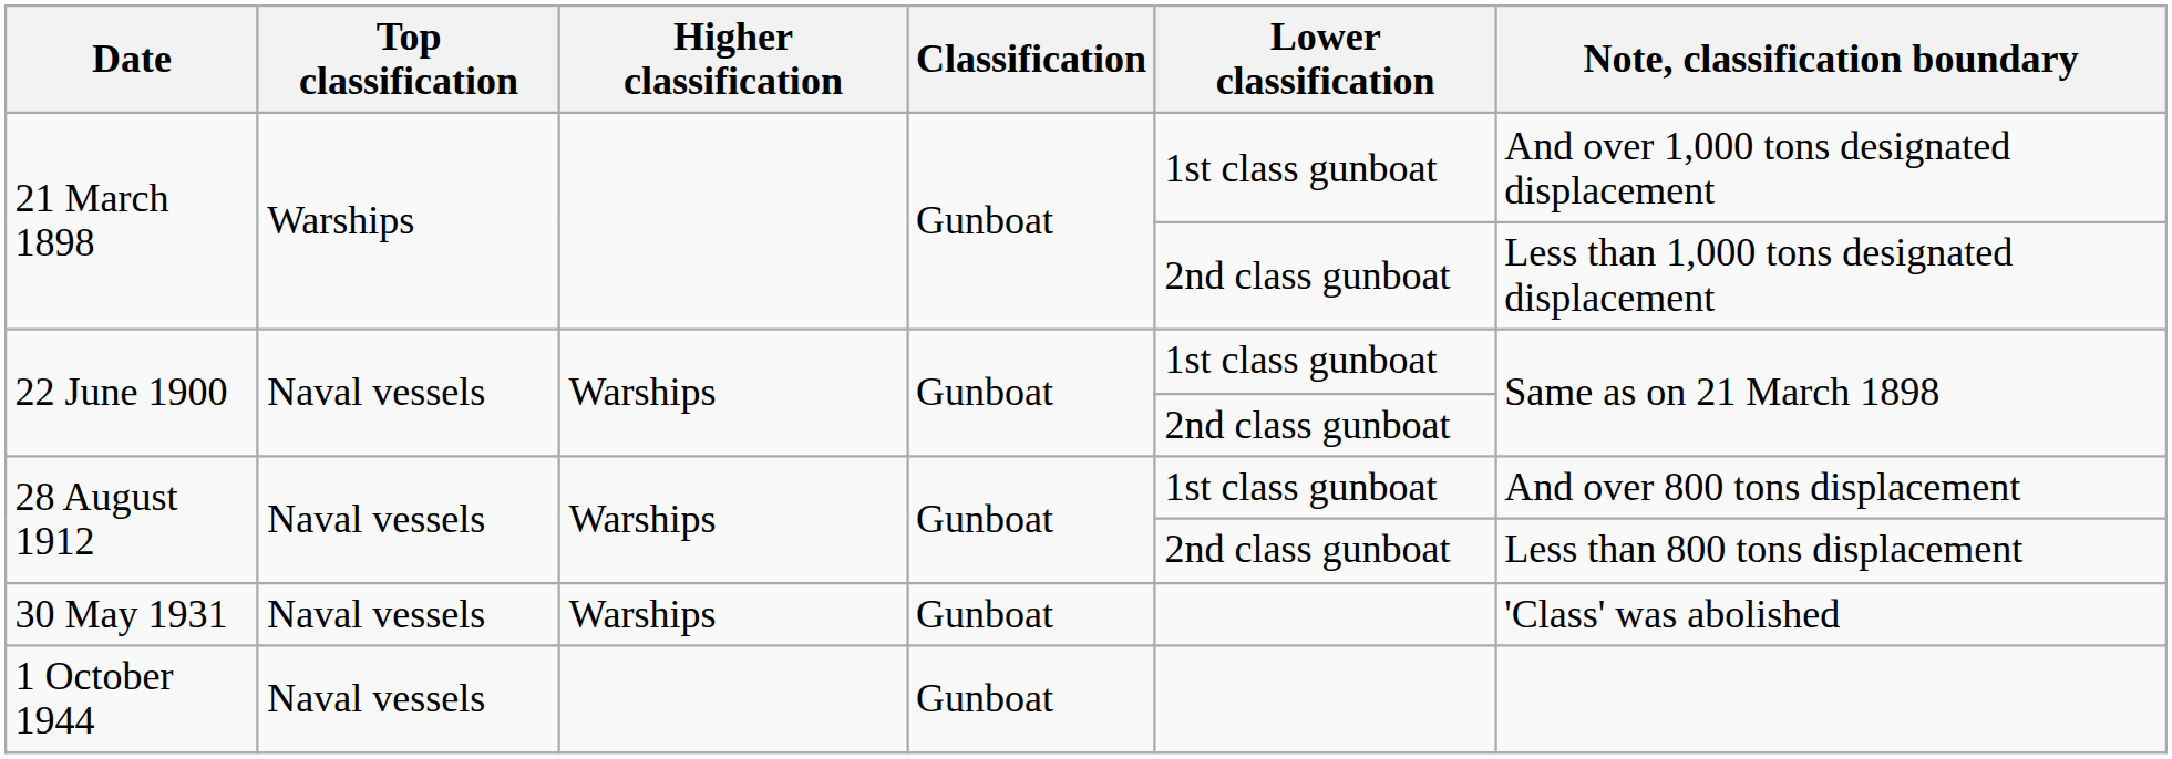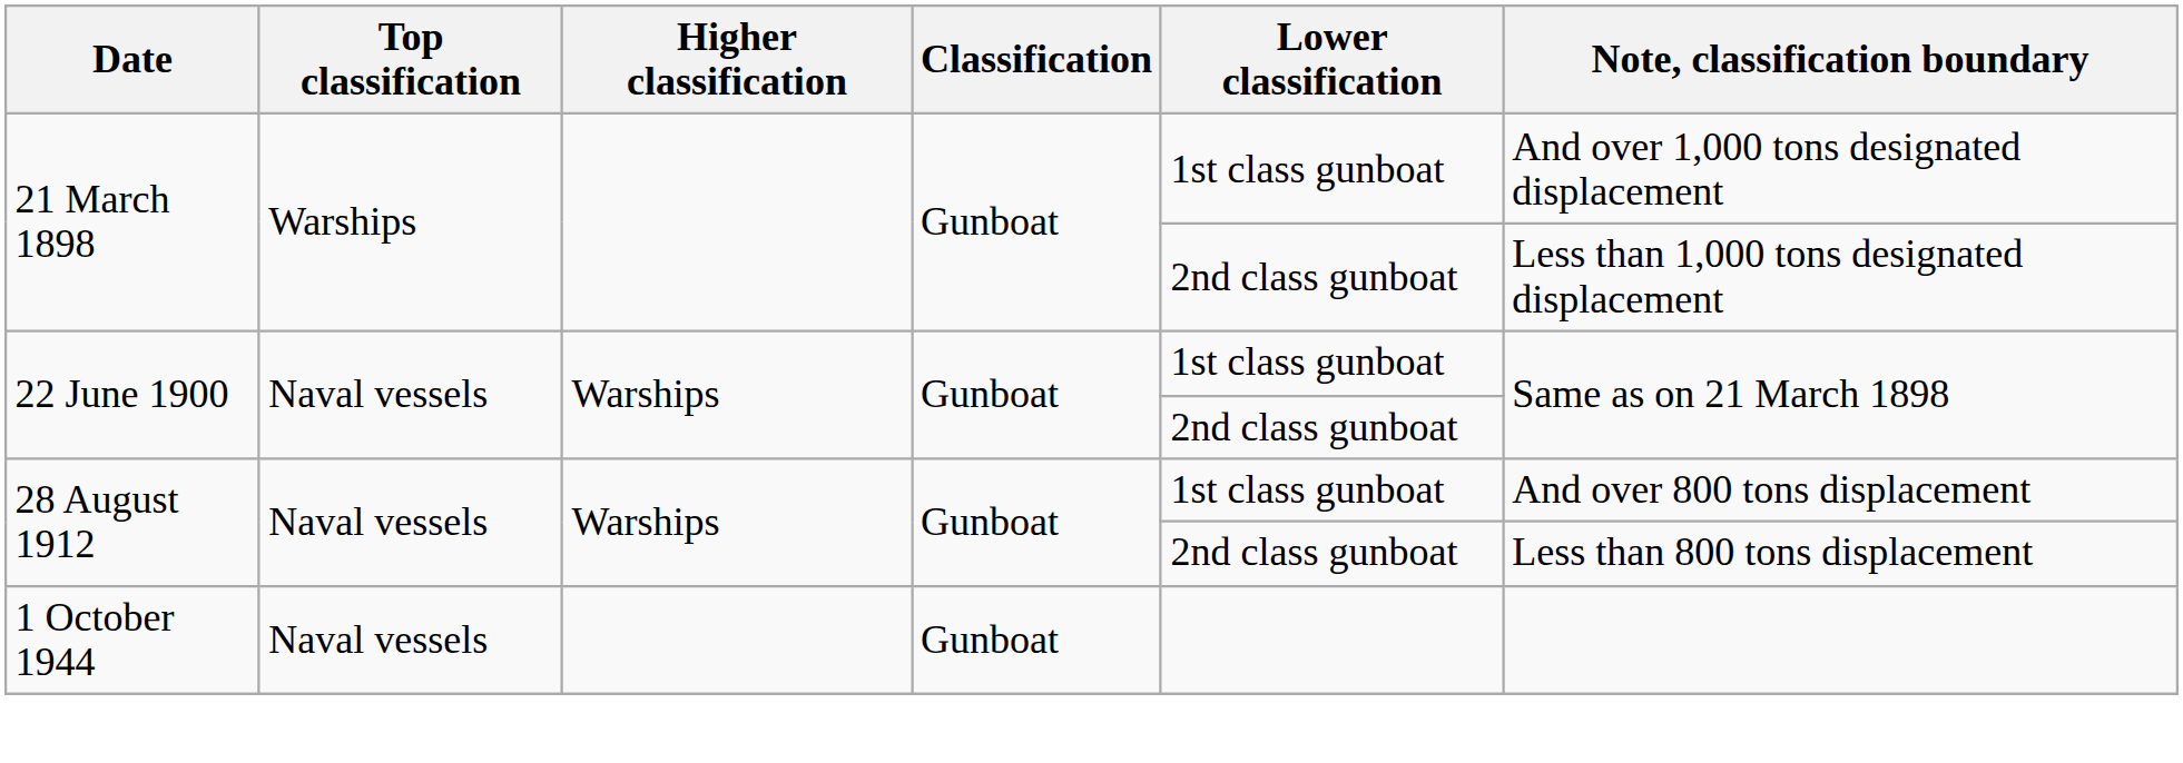- row: 30 May 1931 | Naval vessels | Warships | Gunboat | 'Class' was abolished
